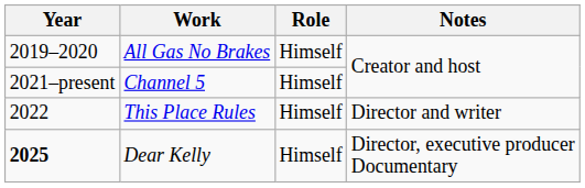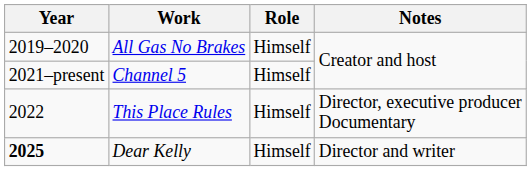This Place Rules | Notes: Director and writer -> Director, executive producer Documentary
Dear Kelly | Notes: Director, executive producer Documentary -> Director and writer
